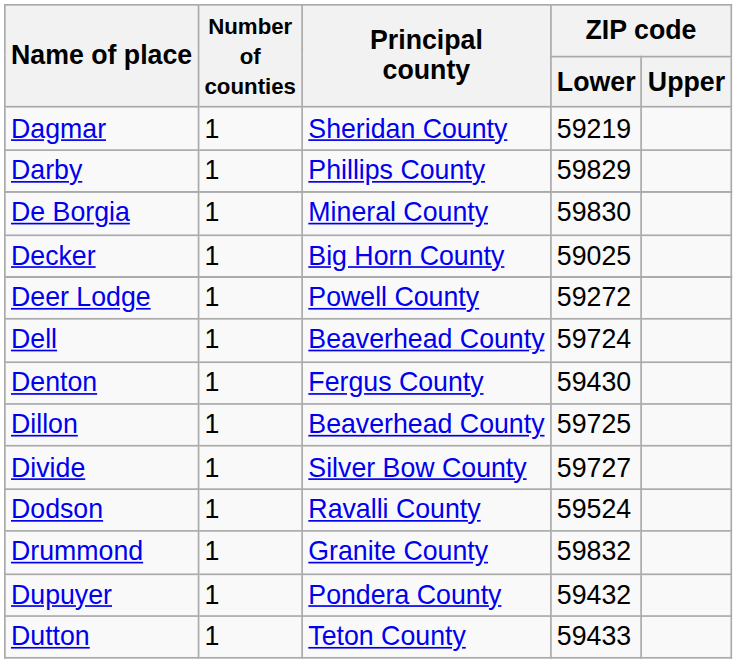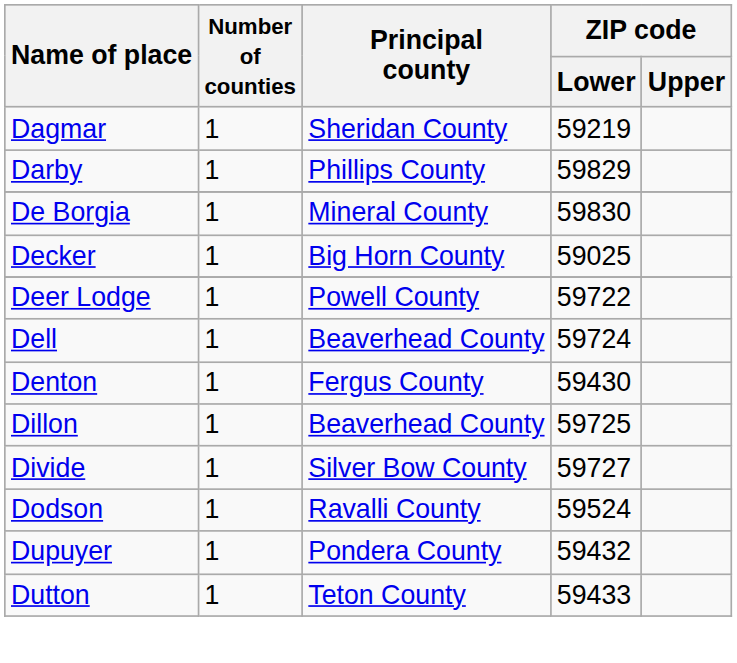Deer Lodge | ZIP code / Lower: 59272 -> 59722
- row: Drummond | 1 | Granite County | 59832
